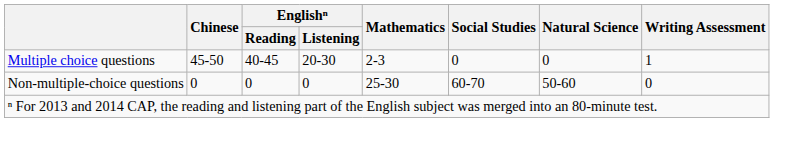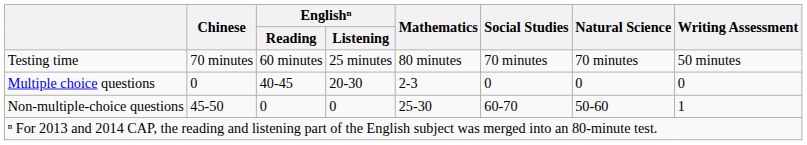+ row: Testing time | 70 minutes | 60 minutes | 25 minutes | 80 minutes | 70 minutes | 70 minutes | 50 minutes
Multiple choice questions | Chinese: 45-50 -> 0
Multiple choice questions | Writing Assessment: 1 -> 0
Non-multiple-choice questions | Chinese: 0 -> 45-50
Non-multiple-choice questions | Writing Assessment: 0 -> 1
